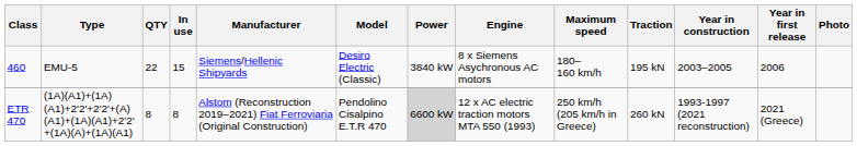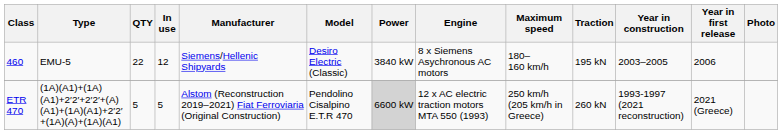460 | In use: 15 -> 12
ETR 470 | QTY: 8 -> 5
ETR 470 | In use: 8 -> 5
